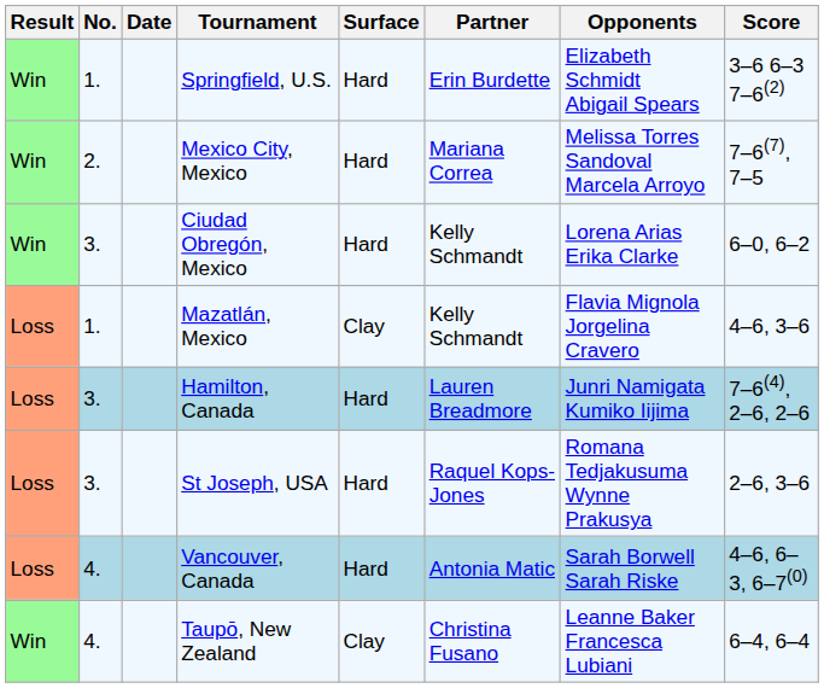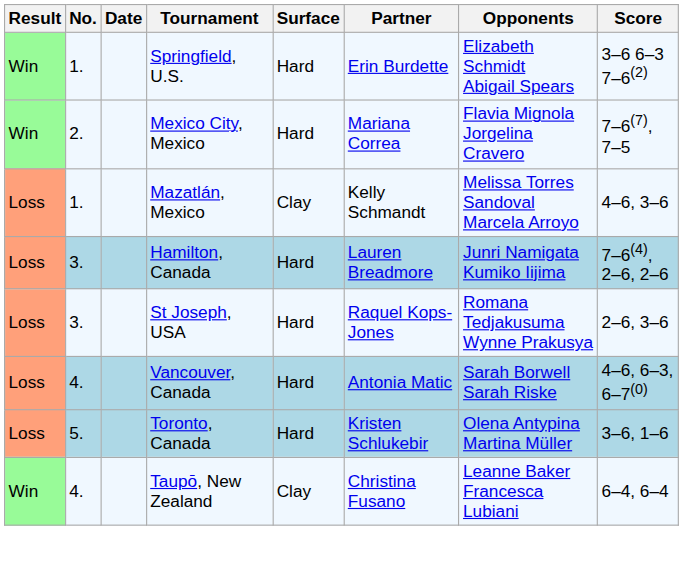Mexico City, Mexico | Opponents: Melissa Torres Sandoval Marcela Arroyo -> Flavia Mignola Jorgelina Cravero
- row: Win | 3. | Ciudad Obregón, Mexico | Hard | Kelly Schmandt | Lorena Arias Erika Clarke | 6–0, 6–2
Mazatlán, Mexico | Opponents: Flavia Mignola Jorgelina Cravero -> Melissa Torres Sandoval Marcela Arroyo
+ row: Loss | 5. | Toronto, Canada | Hard | Kristen Schlukebir | Olena Antypina Martina Müller | 3–6, 1–6
